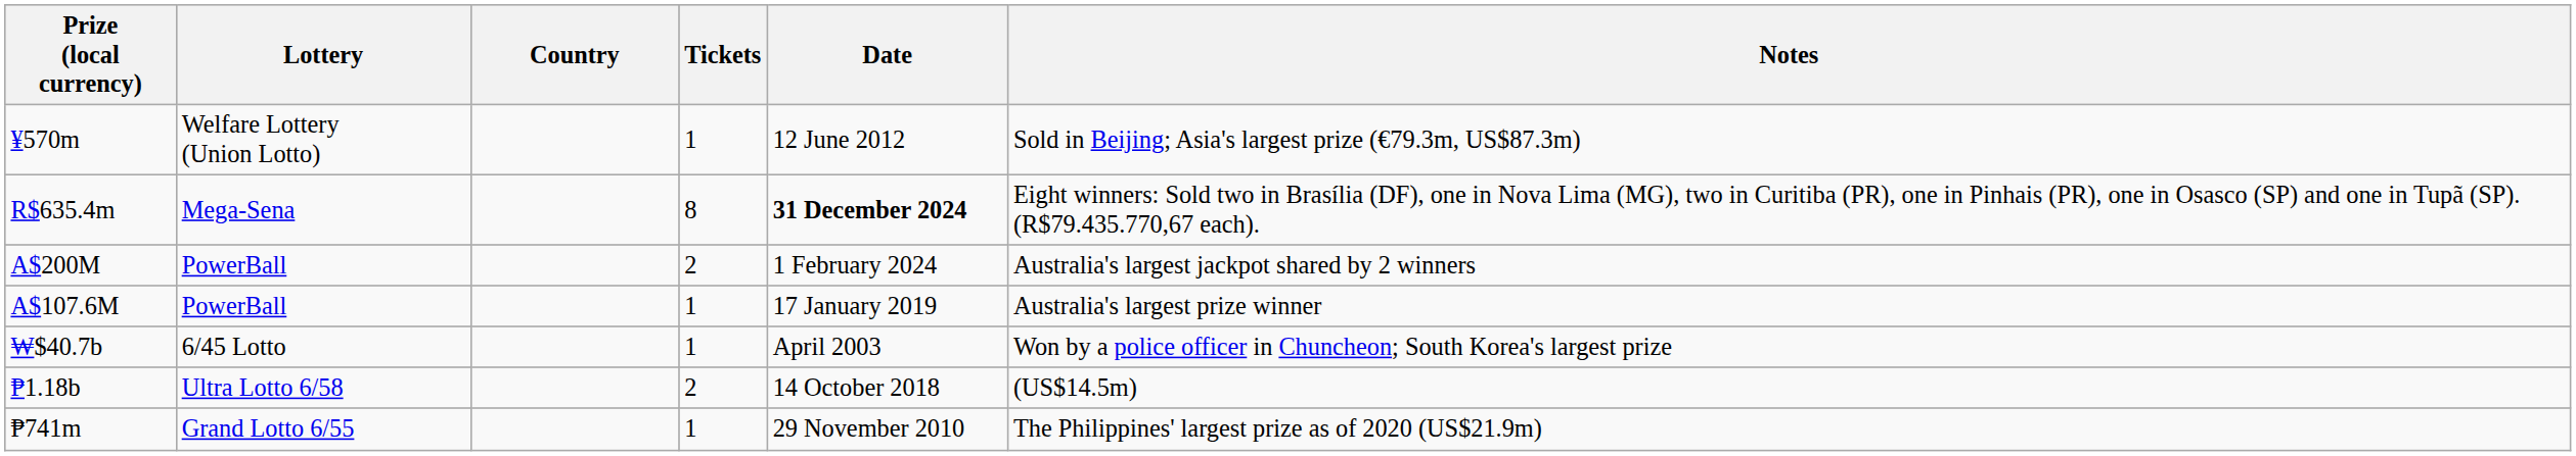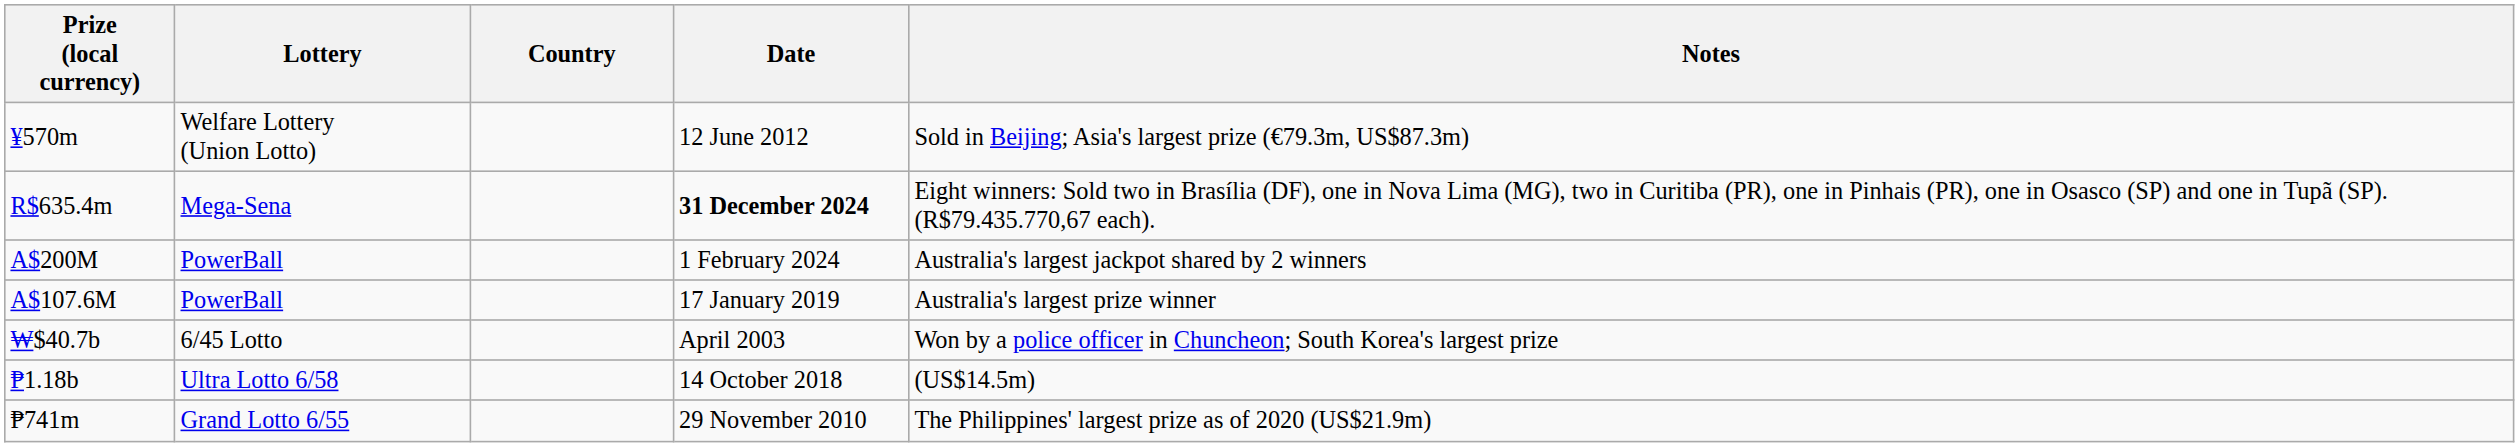- column: Tickets | 1 | 8 | 2 | 1 | 1 | 2 | 1
